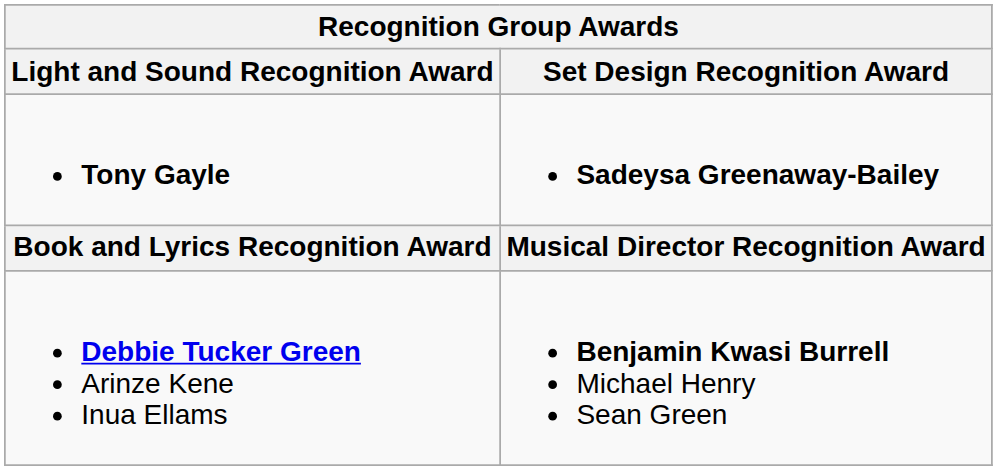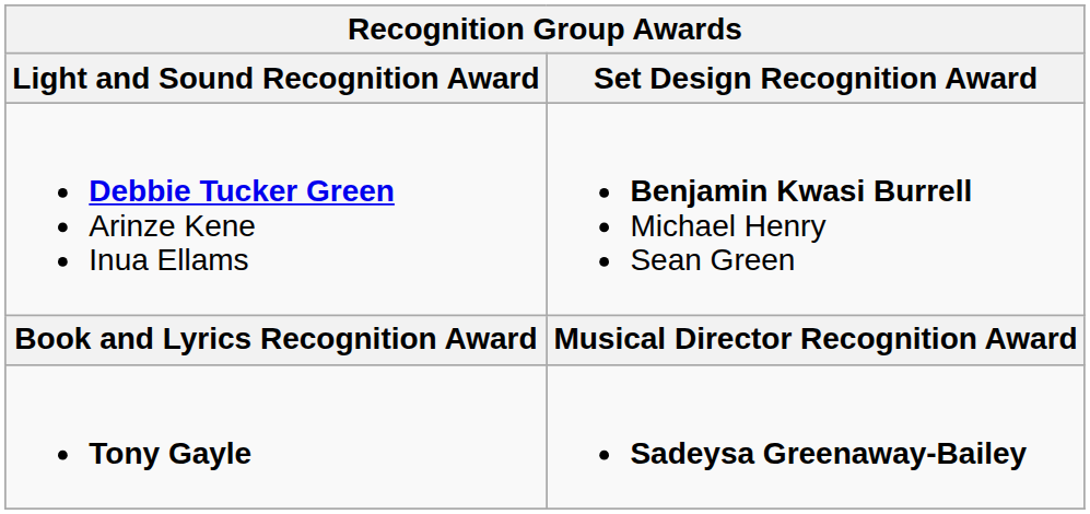rows swapped: Tony Gayle <-> Debbie Tucker Green Arinze Kene Inua Ellams
